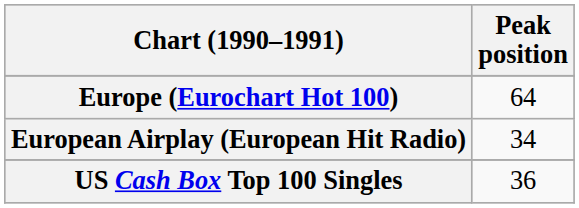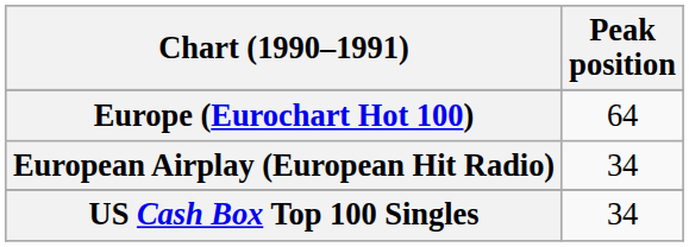US Cash Box Top 100 Singles | Peak position: 36 -> 34
